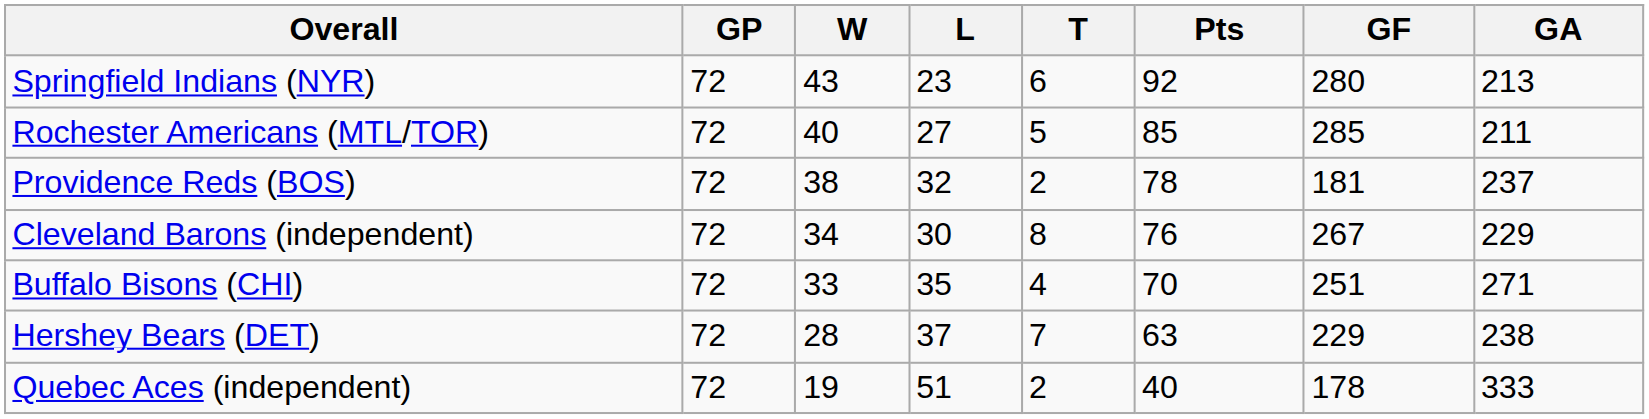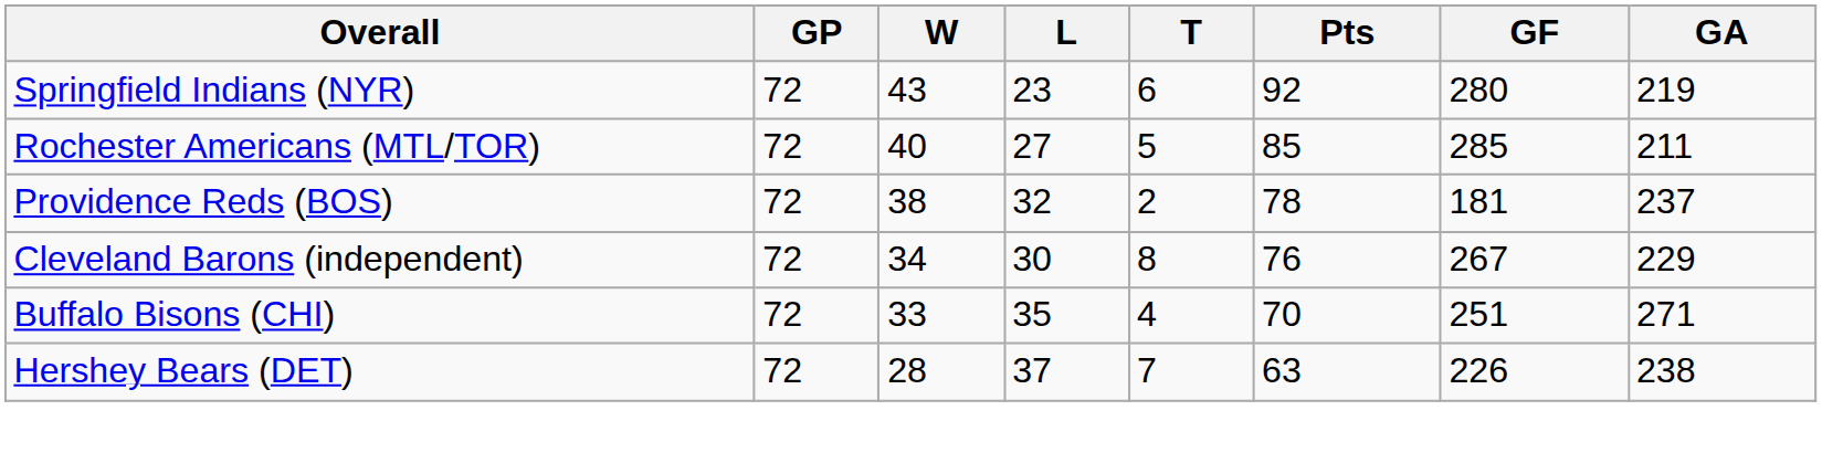Springfield Indians (NYR) | GA: 213 -> 219
Hershey Bears (DET) | GF: 229 -> 226
- row: Quebec Aces (independent) | 72 | 19 | 51 | 2 | 40 | 178 | 333
